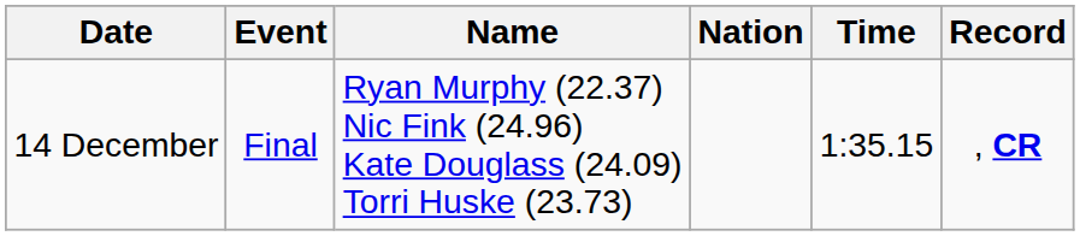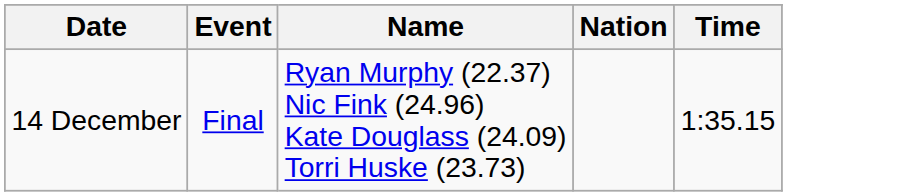- column: Record | , CR
